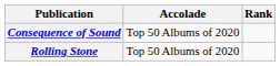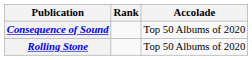columns swapped: Accolade <-> Rank
